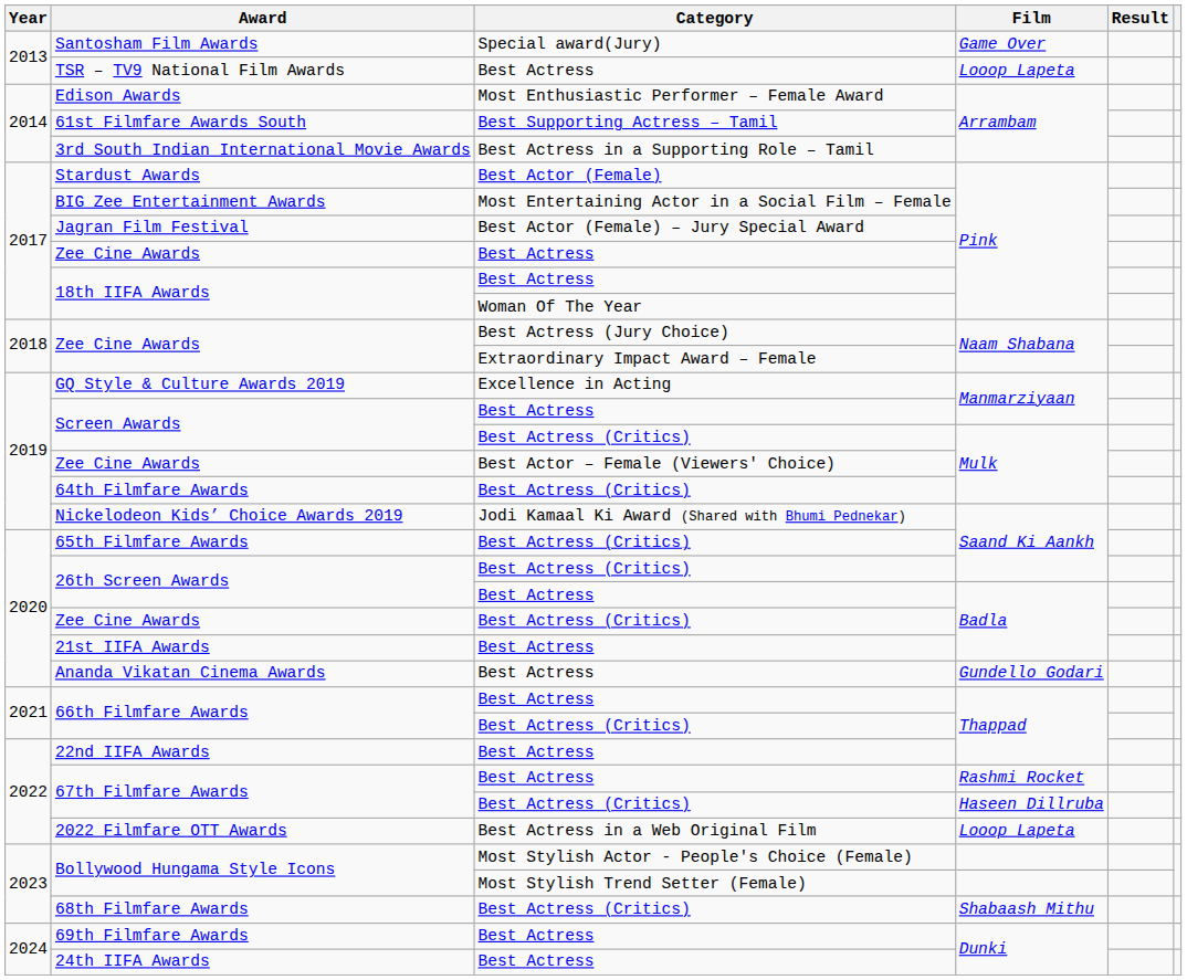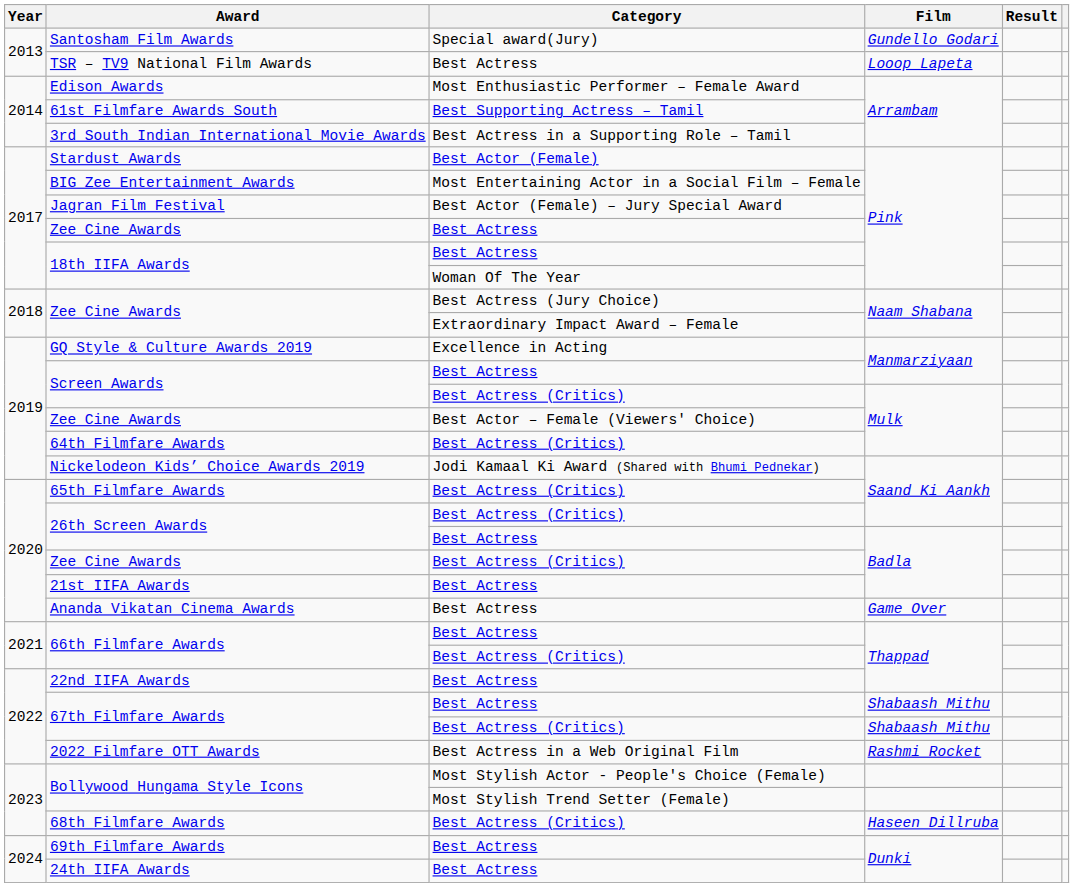Santosham Film Awards | Film: Game Over -> Gundello Godari
Ananda Vikatan Cinema Awards | Film: Gundello Godari -> Game Over
67th Filmfare Awards / Best Actress | Film: Rashmi Rocket -> Shabaash Mithu
67th Filmfare Awards / Best Actress (Critics) | Film: Haseen Dillruba -> Shabaash Mithu
2022 Filmfare OTT Awards | Film: Looop Lapeta -> Rashmi Rocket
68th Filmfare Awards | Film: Shabaash Mithu -> Haseen Dillruba
